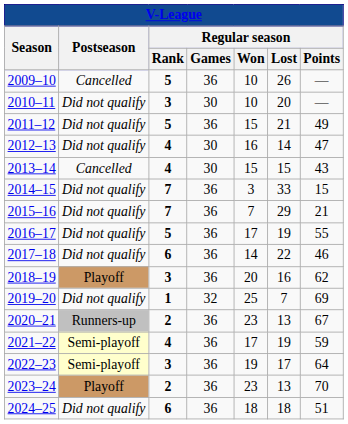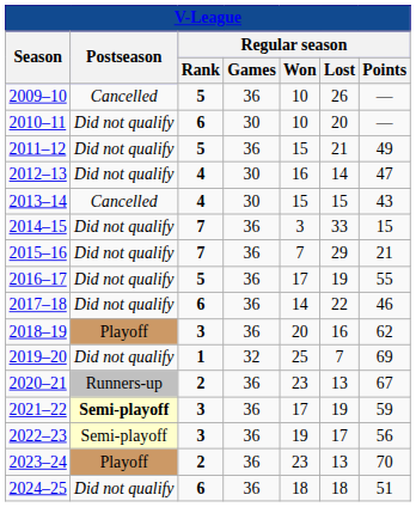2010–11 | Regular season / Rank: 3 -> 6
2021–22 | Postseason: normal -> bold
2021–22 | Regular season / Rank: 4 -> 3
2022–23 | Regular season / Points: 64 -> 56
